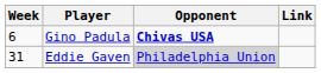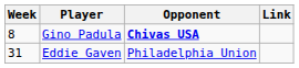Gino Padula | Week: 6 -> 8
Eddie Gaven | Opponent: lightgrey background -> no background
